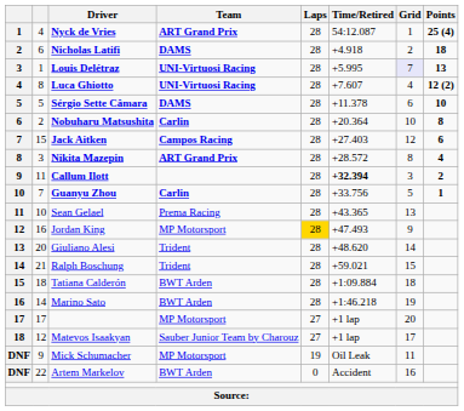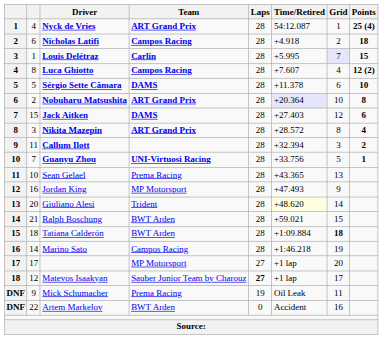Nicholas Latifi | Team: DAMS -> Campos Racing
Louis Delétraz | Team: UNI-Virtuosi Racing -> Carlin
Louis Delétraz | Points: 13 -> 15
Luca Ghiotto | Team: UNI-Virtuosi Racing -> Campos Racing
Nobuharu Matsushita | Team: Carlin -> ART Grand Prix
Nobuharu Matsushita | Time/Retired: no background -> lavender background
Jack Aitken | Team: Campos Racing -> DAMS
Callum Ilott | Time/Retired: bold -> normal
Guanyu Zhou | Team: Carlin -> UNI-Virtuosi Racing
Jordan King | Laps: gold background -> no background
Giuliano Alesi | Time/Retired: no background -> lightyellow background
Ralph Boschung | Team: Trident -> BWT Arden
Tatiana Calderón | Grid: normal -> bold
Marino Sato | Team: BWT Arden -> Campos Racing
Matevos Isaakyan | Laps: normal -> bold
Mick Schumacher | Team: MP Motorsport -> Prema Racing
